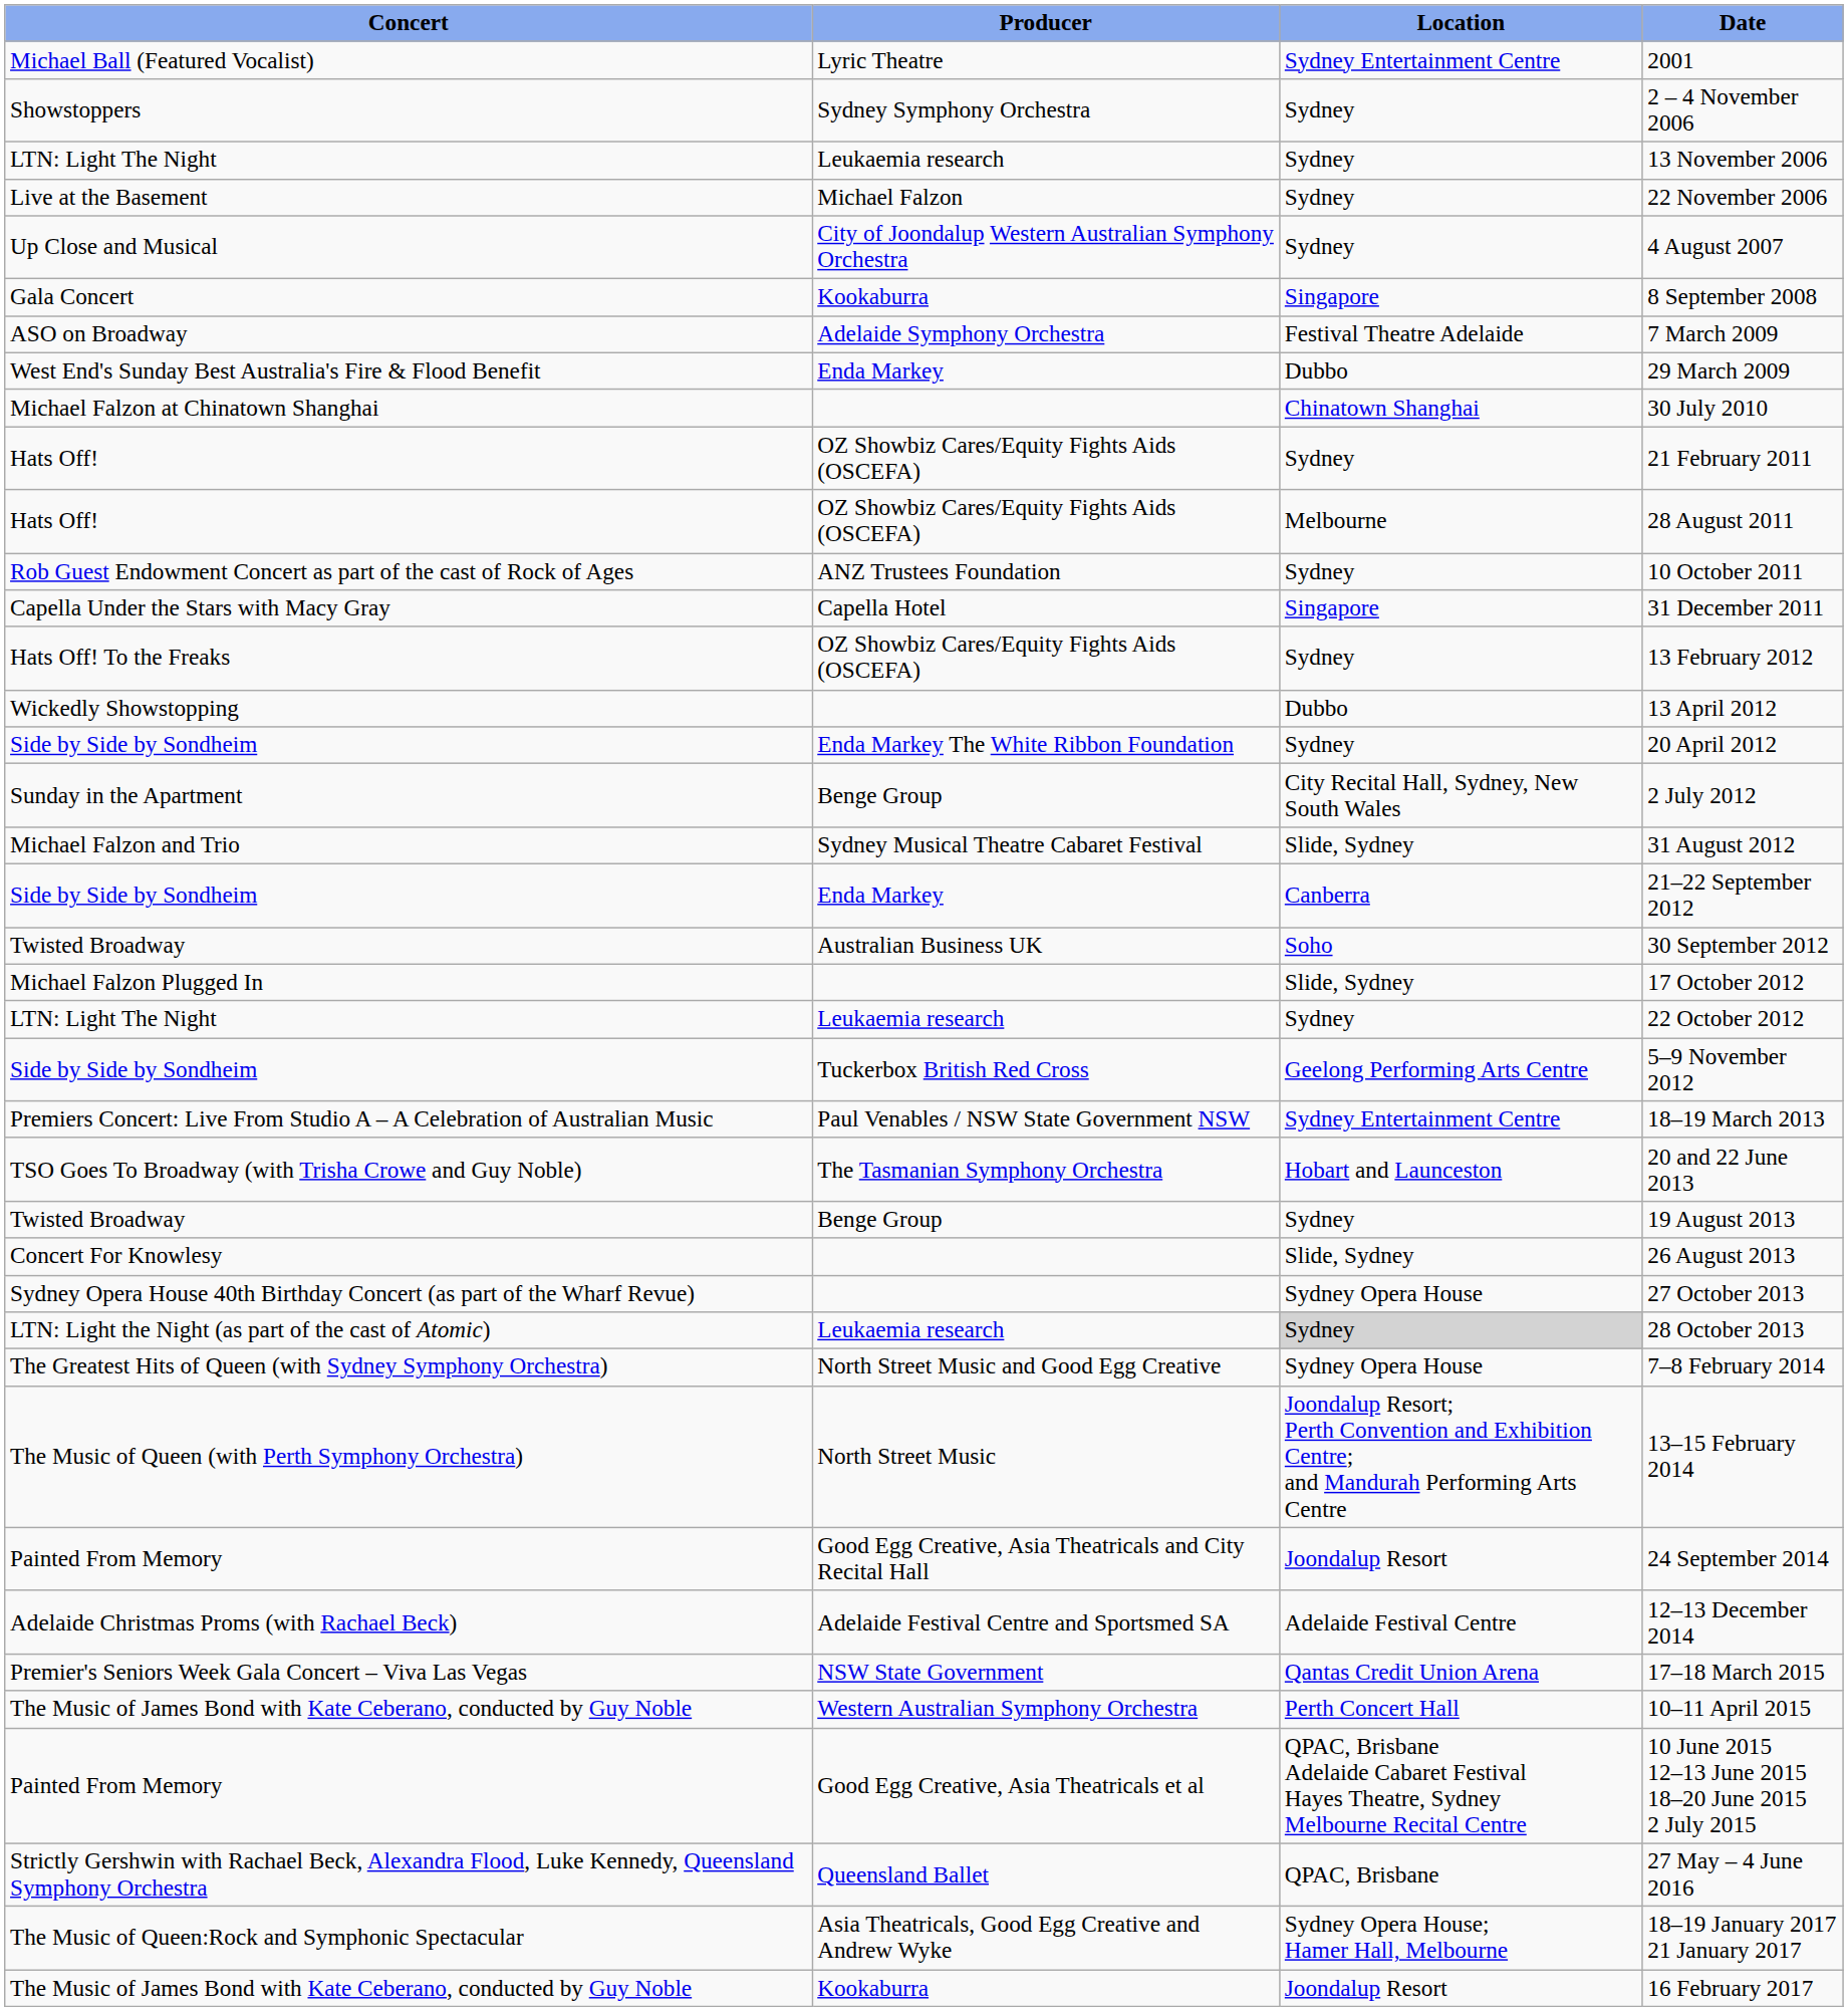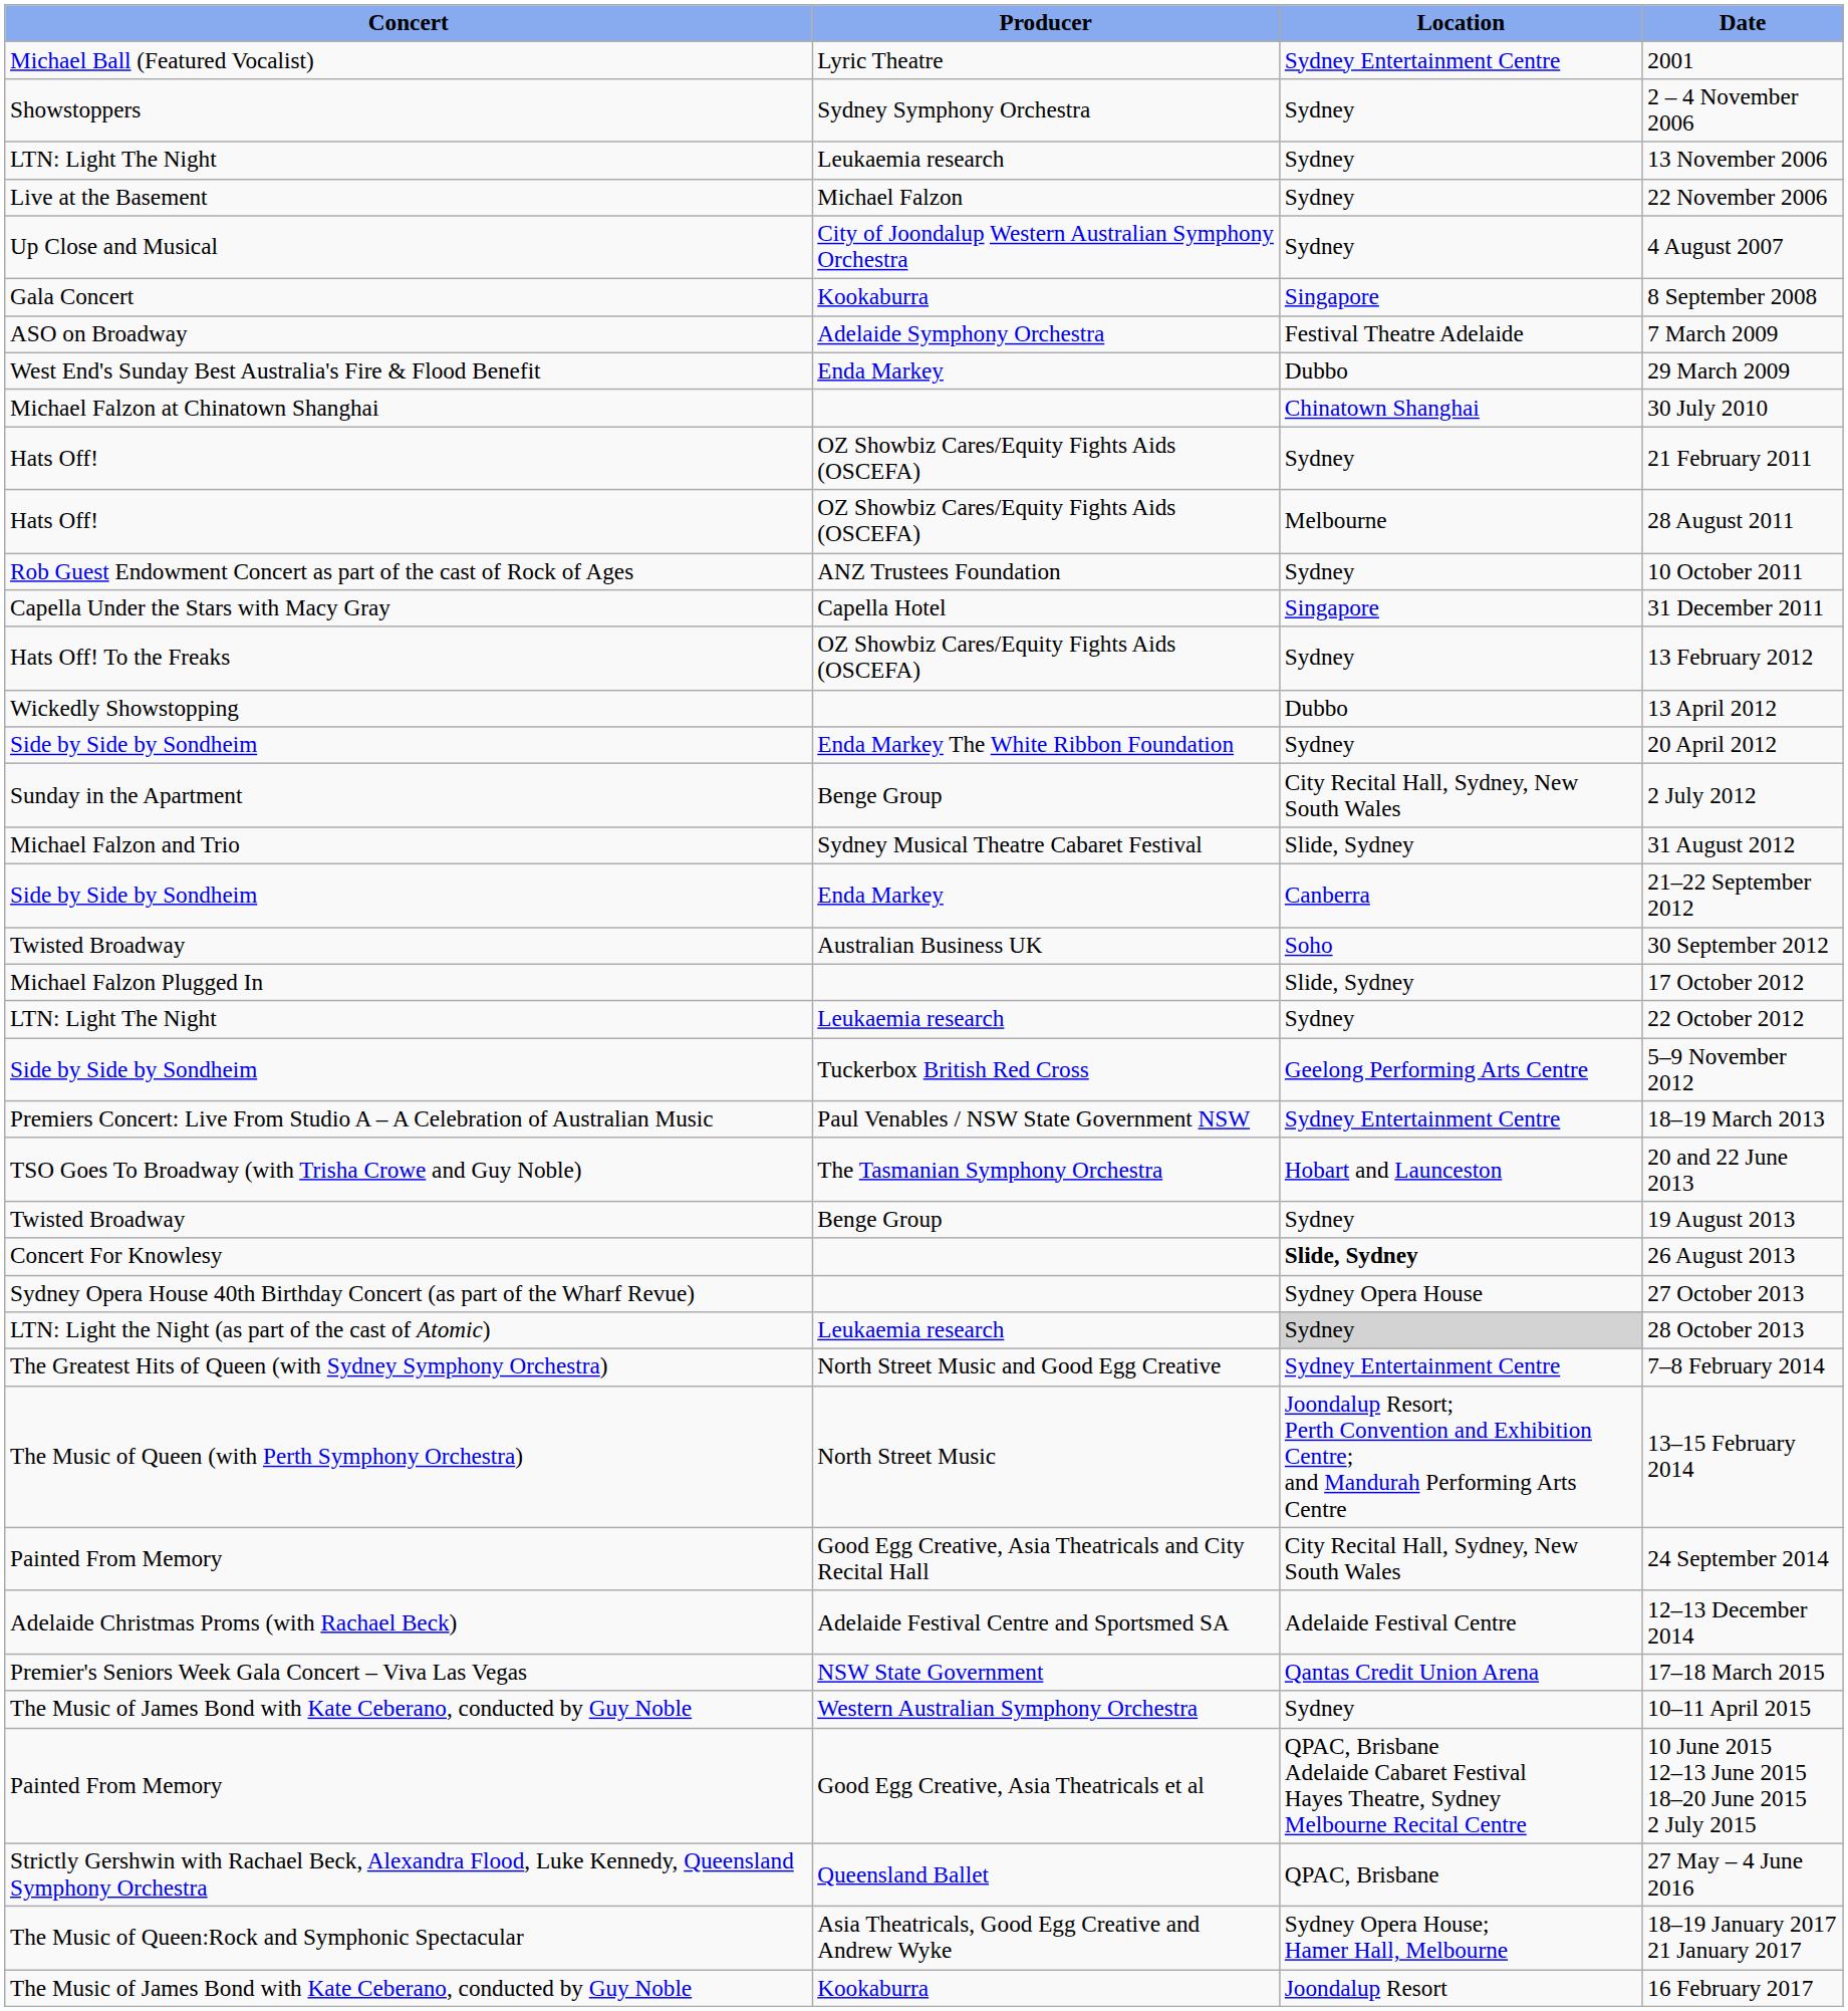26 August 2013 | Location: normal -> bold
7–8 February 2014 | Location: Sydney Opera House -> Sydney Entertainment Centre
24 September 2014 | Location: Joondalup Resort -> City Recital Hall, Sydney, New South Wales
10–11 April 2015 | Location: Perth Concert Hall -> Sydney
